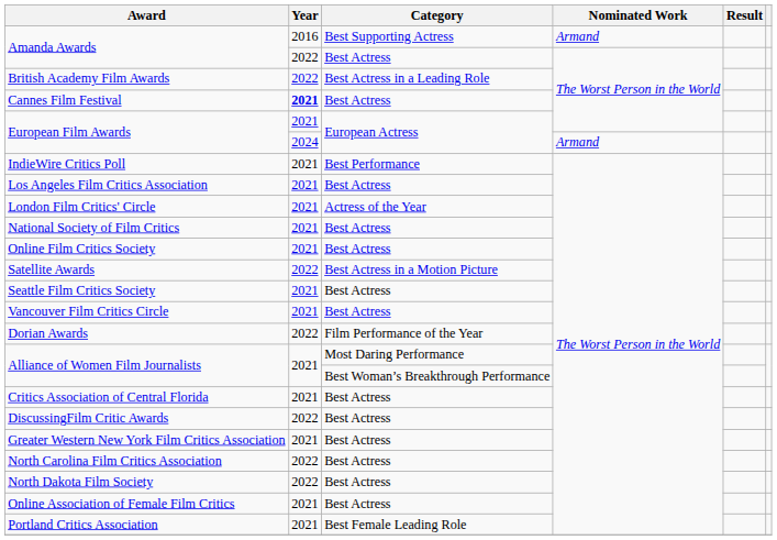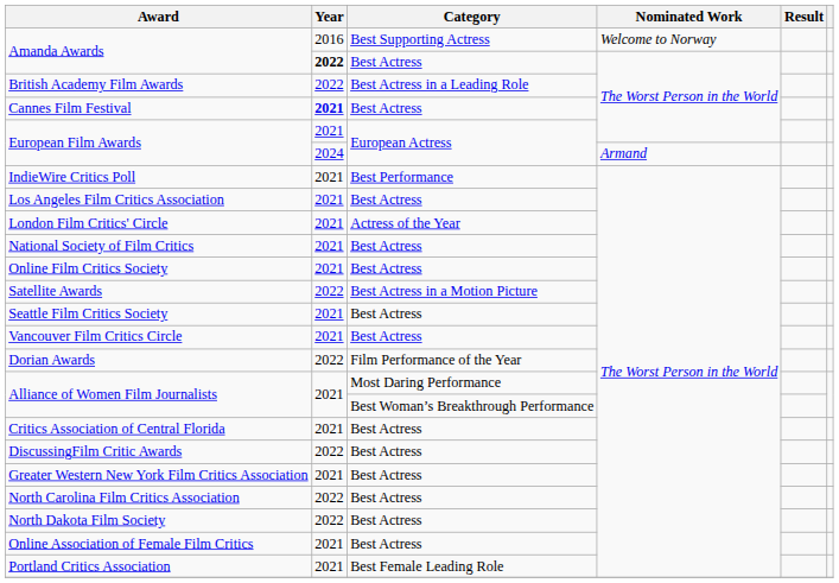Amanda Awards / Best Supporting Actress | Nominated Work: Armand -> Welcome to Norway
Amanda Awards / Best Actress | Year: normal -> bold
